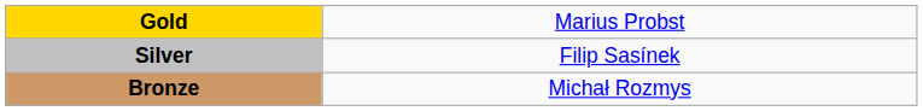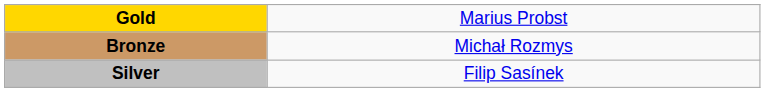rows swapped: Silver <-> Bronze
